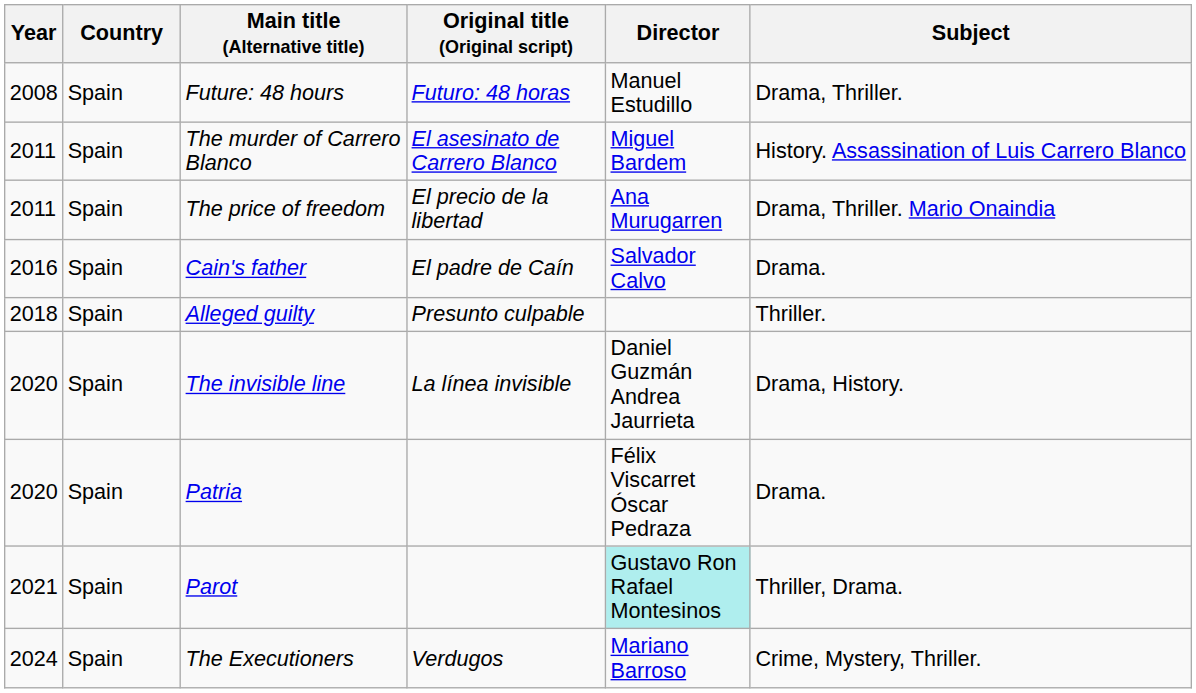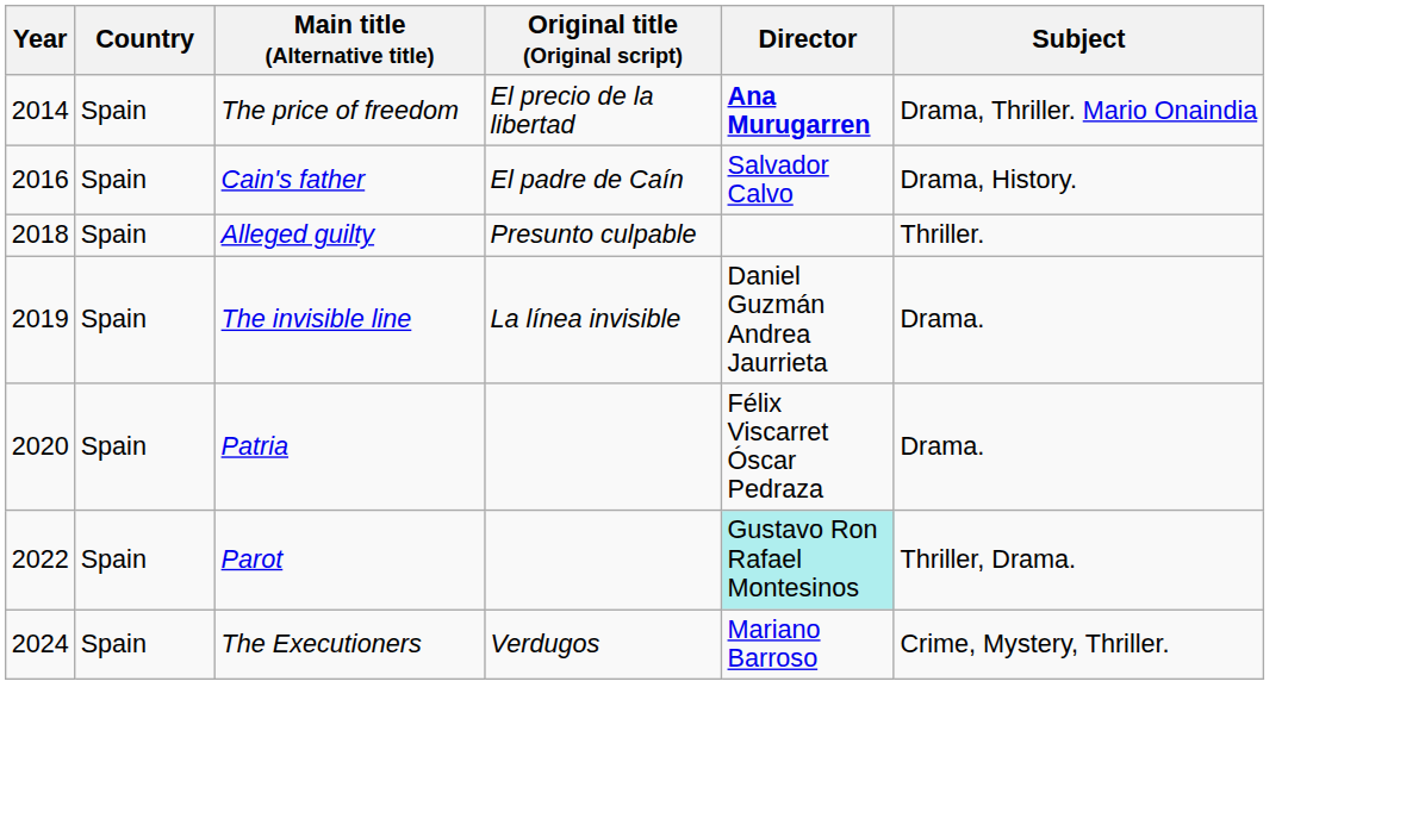- row: 2008 | Spain | Future: 48 hours | Futuro: 48 horas | Manuel Estudillo | Drama, Thriller.
- row: 2011 | Spain | The murder of Carrero Blanco | El asesinato de Carrero Blanco | Miguel Bardem | History. Assassination of Luis Carrero Blanco
The price of freedom | Year: 2011 -> 2014
The price of freedom | Director: normal -> bold
Cain's father | Subject: Drama. -> Drama, History.
The invisible line | Year: 2020 -> 2019
The invisible line | Subject: Drama, History. -> Drama.
Parot | Year: 2021 -> 2022
